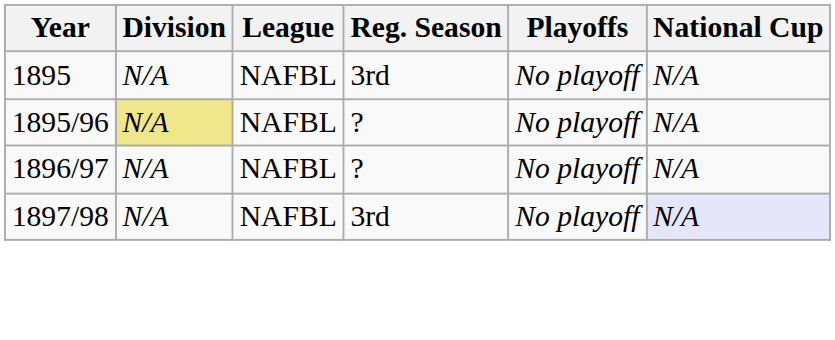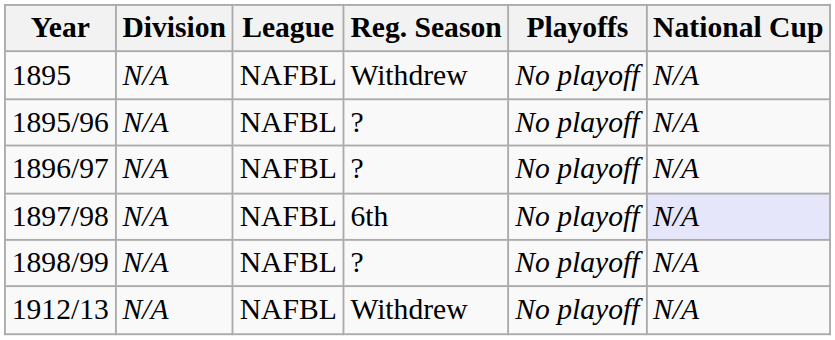1895 | Reg. Season: 3rd -> Withdrew
1895/96 | Division: khaki background -> no background
1897/98 | Reg. Season: 3rd -> 6th
+ row: 1898/99 | N/A | NAFBL | ? | No playoff | N/A
+ row: 1912/13 | N/A | NAFBL | Withdrew | No playoff | N/A
